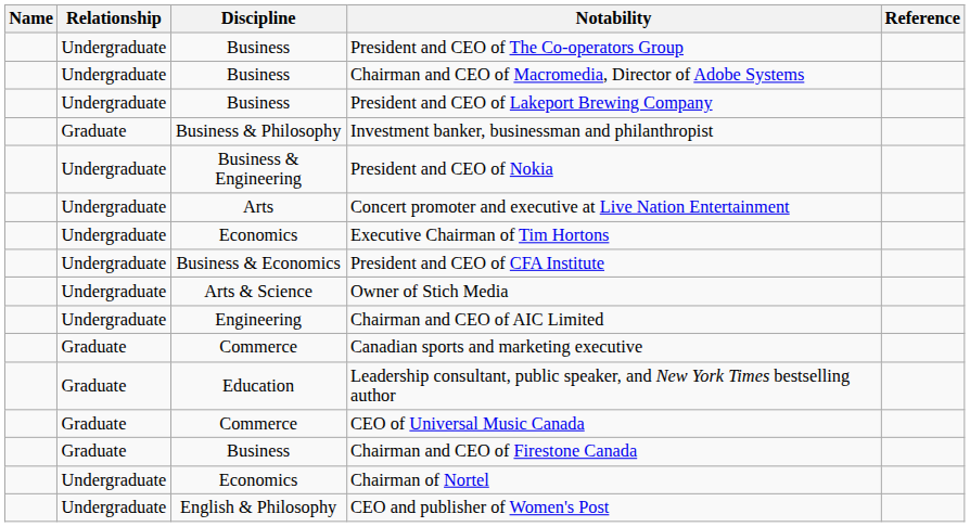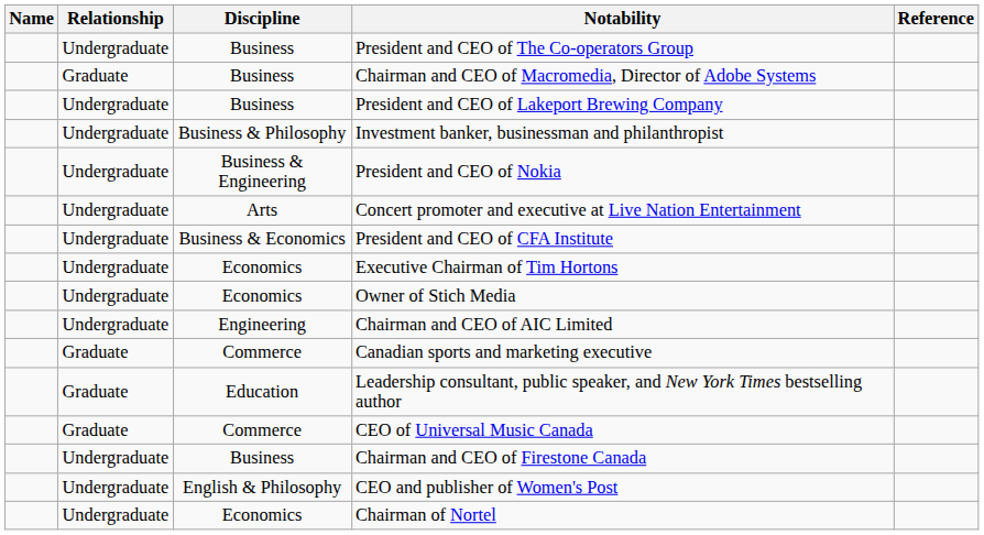Chairman and CEO of Macromedia, Director of Adobe Systems | Relationship: Undergraduate -> Graduate
Investment banker, businessman and philanthropist | Relationship: Graduate -> Undergraduate
rows swapped: President and CEO of CFA Institute <-> Executive Chairman of Tim Hortons
Owner of Stich Media | Discipline: Arts & Science -> Economics
Chairman and CEO of Firestone Canada | Relationship: Graduate -> Undergraduate
rows swapped: CEO and publisher of Women's Post <-> Chairman of Nortel
